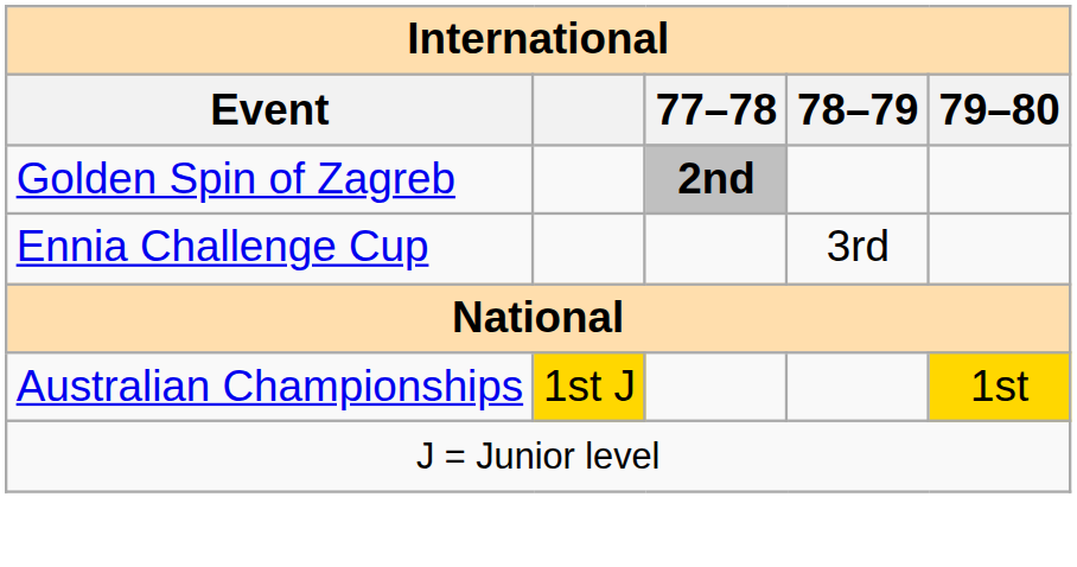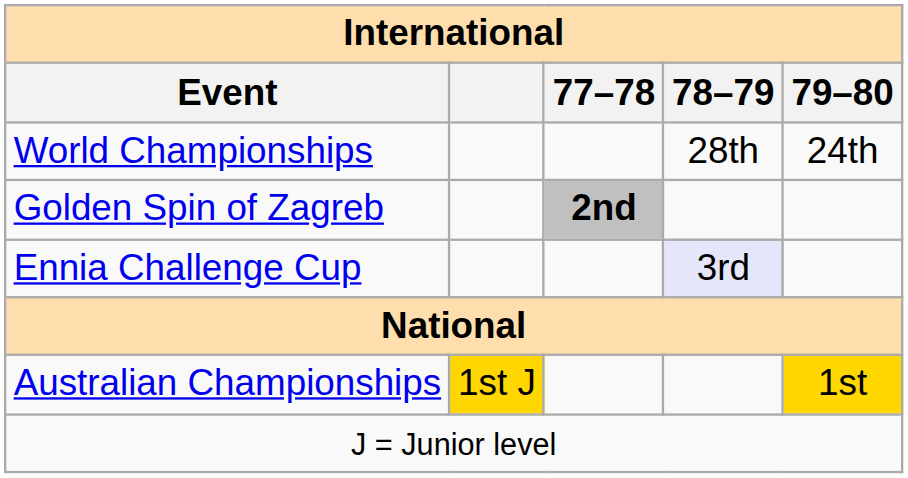+ row: World Championships | 28th | 24th
Ennia Challenge Cup | 78–79: no background -> lavender background
